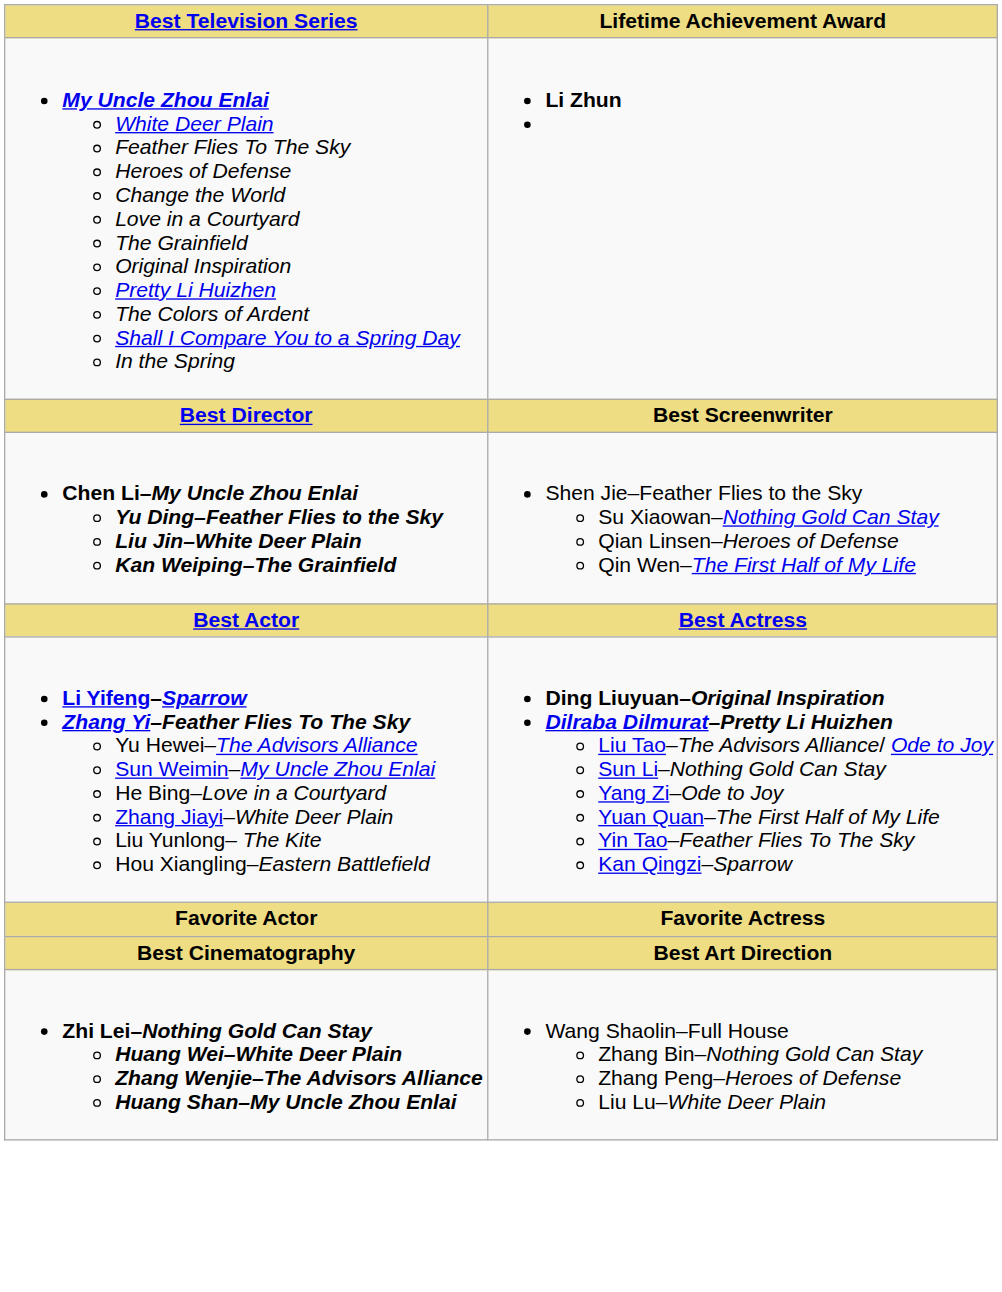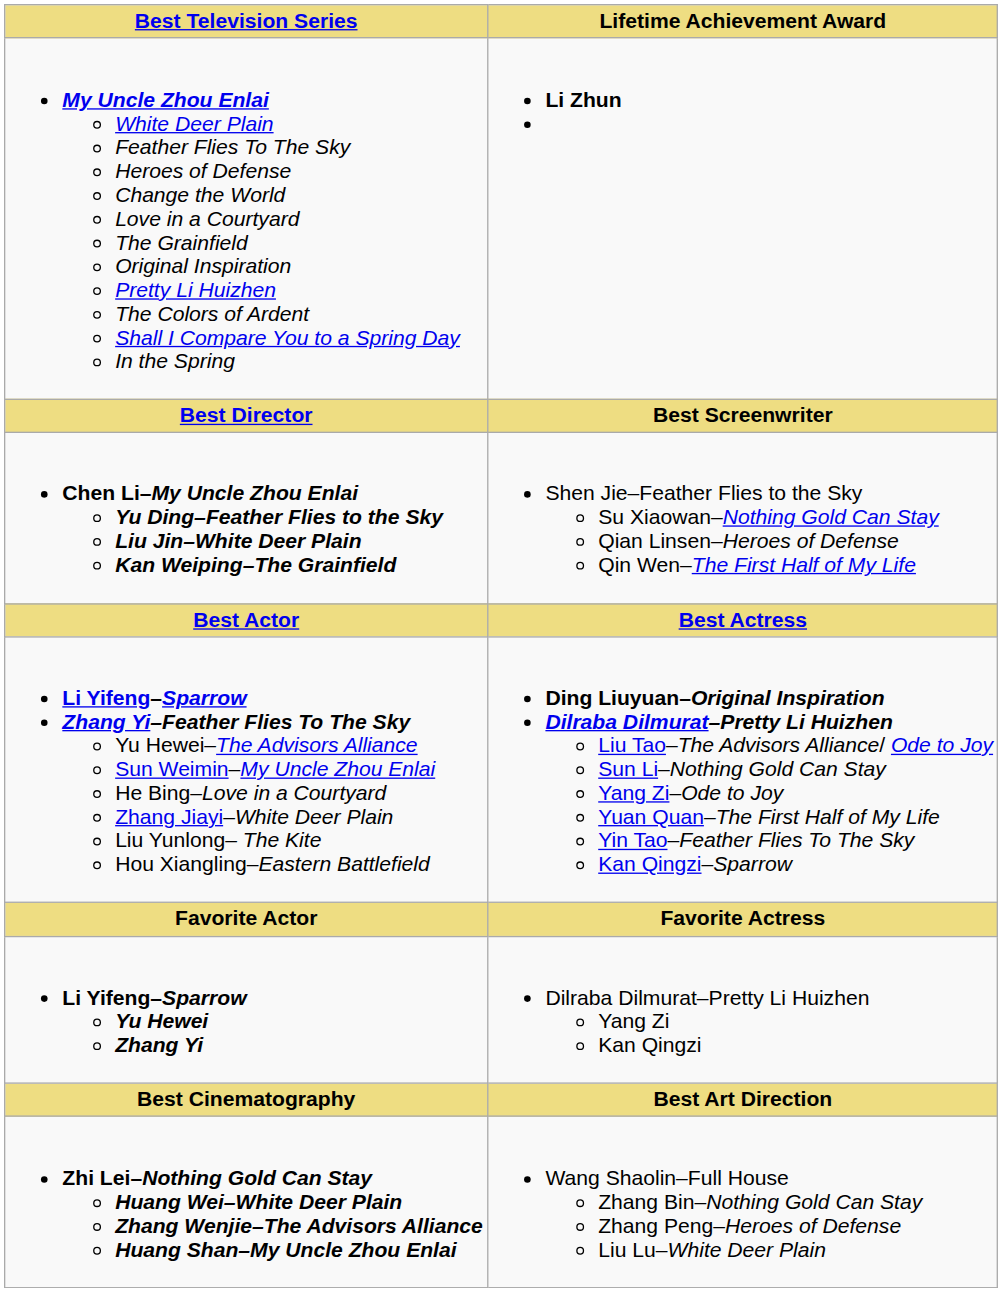+ row: Li Yifeng–Sparrow Yu Hewei Zhang Yi | Dilraba Dilmurat–Pretty Li Huizhen Yang Zi Kan Qingzi
